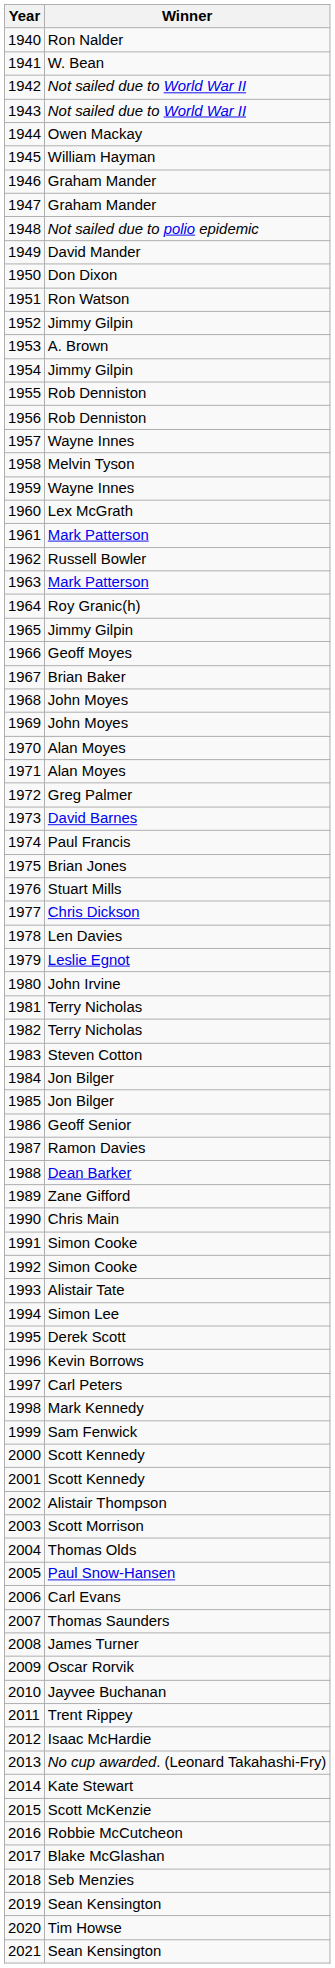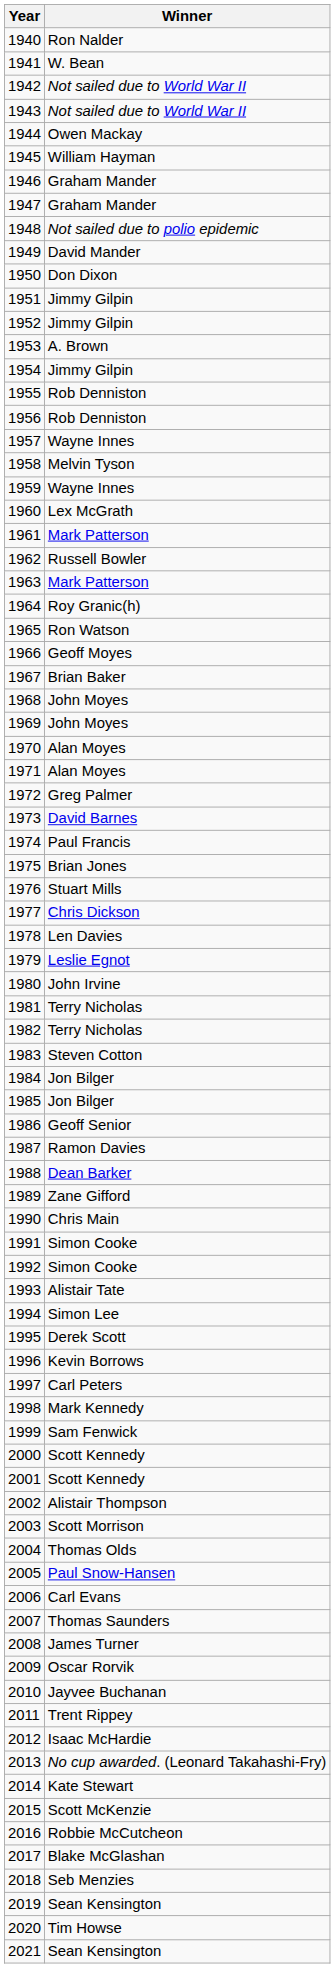1951 | Winner: Ron Watson -> Jimmy Gilpin
1965 | Winner: Jimmy Gilpin -> Ron Watson
